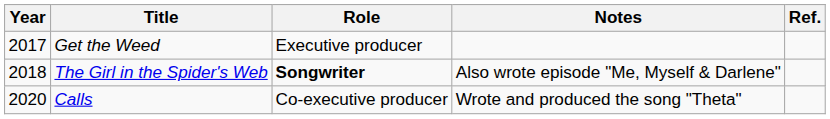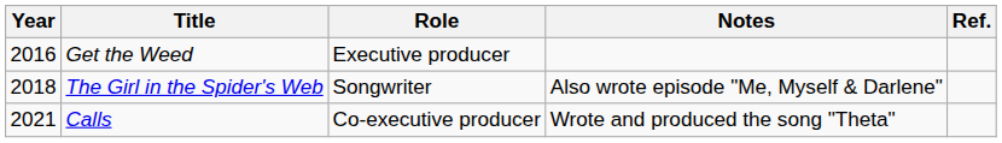Get the Weed | Year: 2017 -> 2016
The Girl in the Spider's Web | Role: bold -> normal
Calls | Year: 2020 -> 2021
